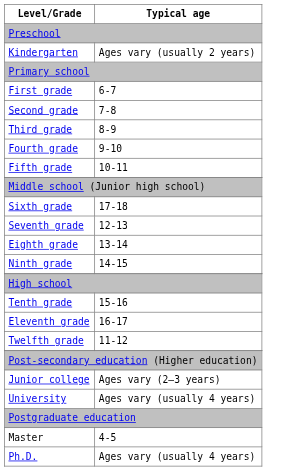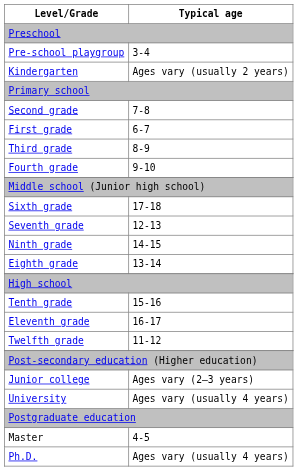+ row: Pre-school playgroup | 3-4
rows swapped: First grade <-> Second grade
- row: Fifth grade | 10-11
rows swapped: Eighth grade <-> Ninth grade
